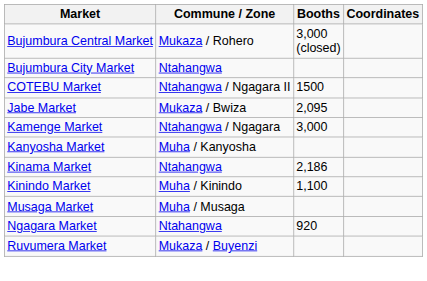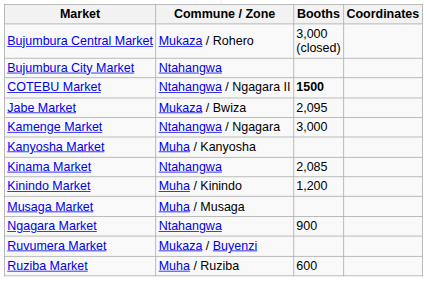COTEBU Market | Booths: normal -> bold
Kinama Market | Booths: 2,186 -> 2,085
Kinindo Market | Booths: 1,100 -> 1,200
Ngagara Market | Booths: 920 -> 900
+ row: Ruziba Market | Muha / Ruziba | 600
